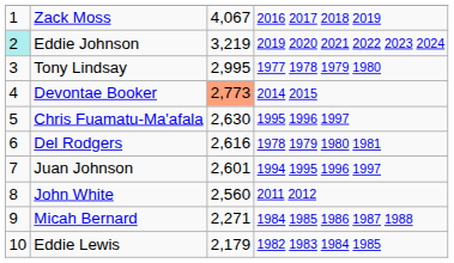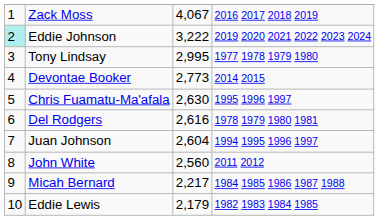Eddie Johnson | column 3: 3,219 -> 3,222
Devontae Booker | column 3: lightsalmon background -> no background
Juan Johnson | column 3: 2,601 -> 2,604
Micah Bernard | column 3: 2,271 -> 2,217
